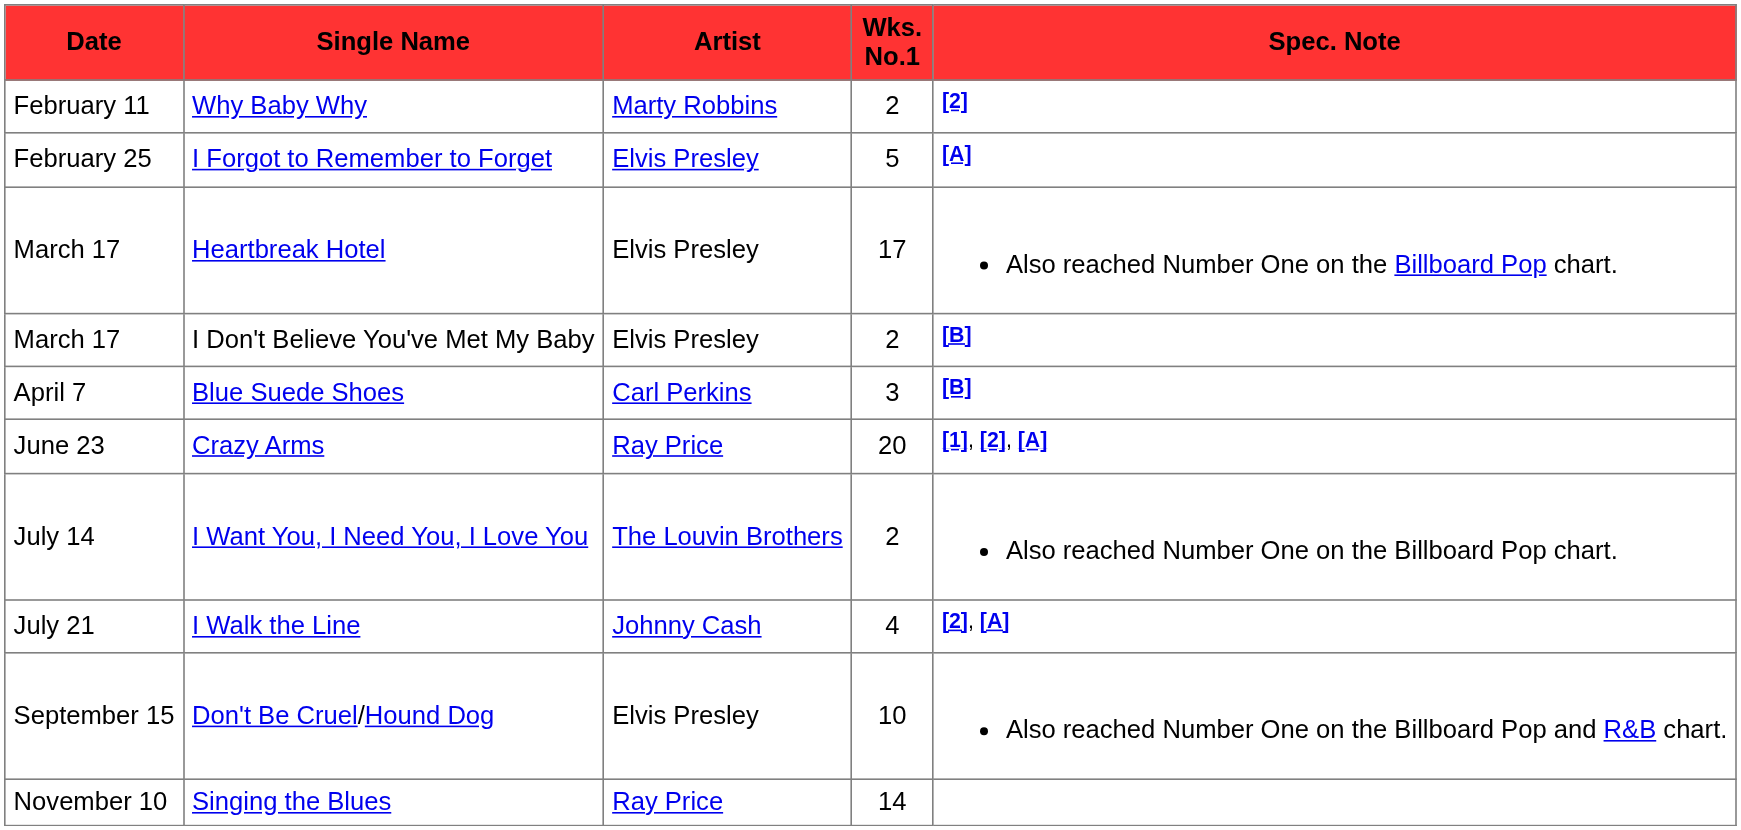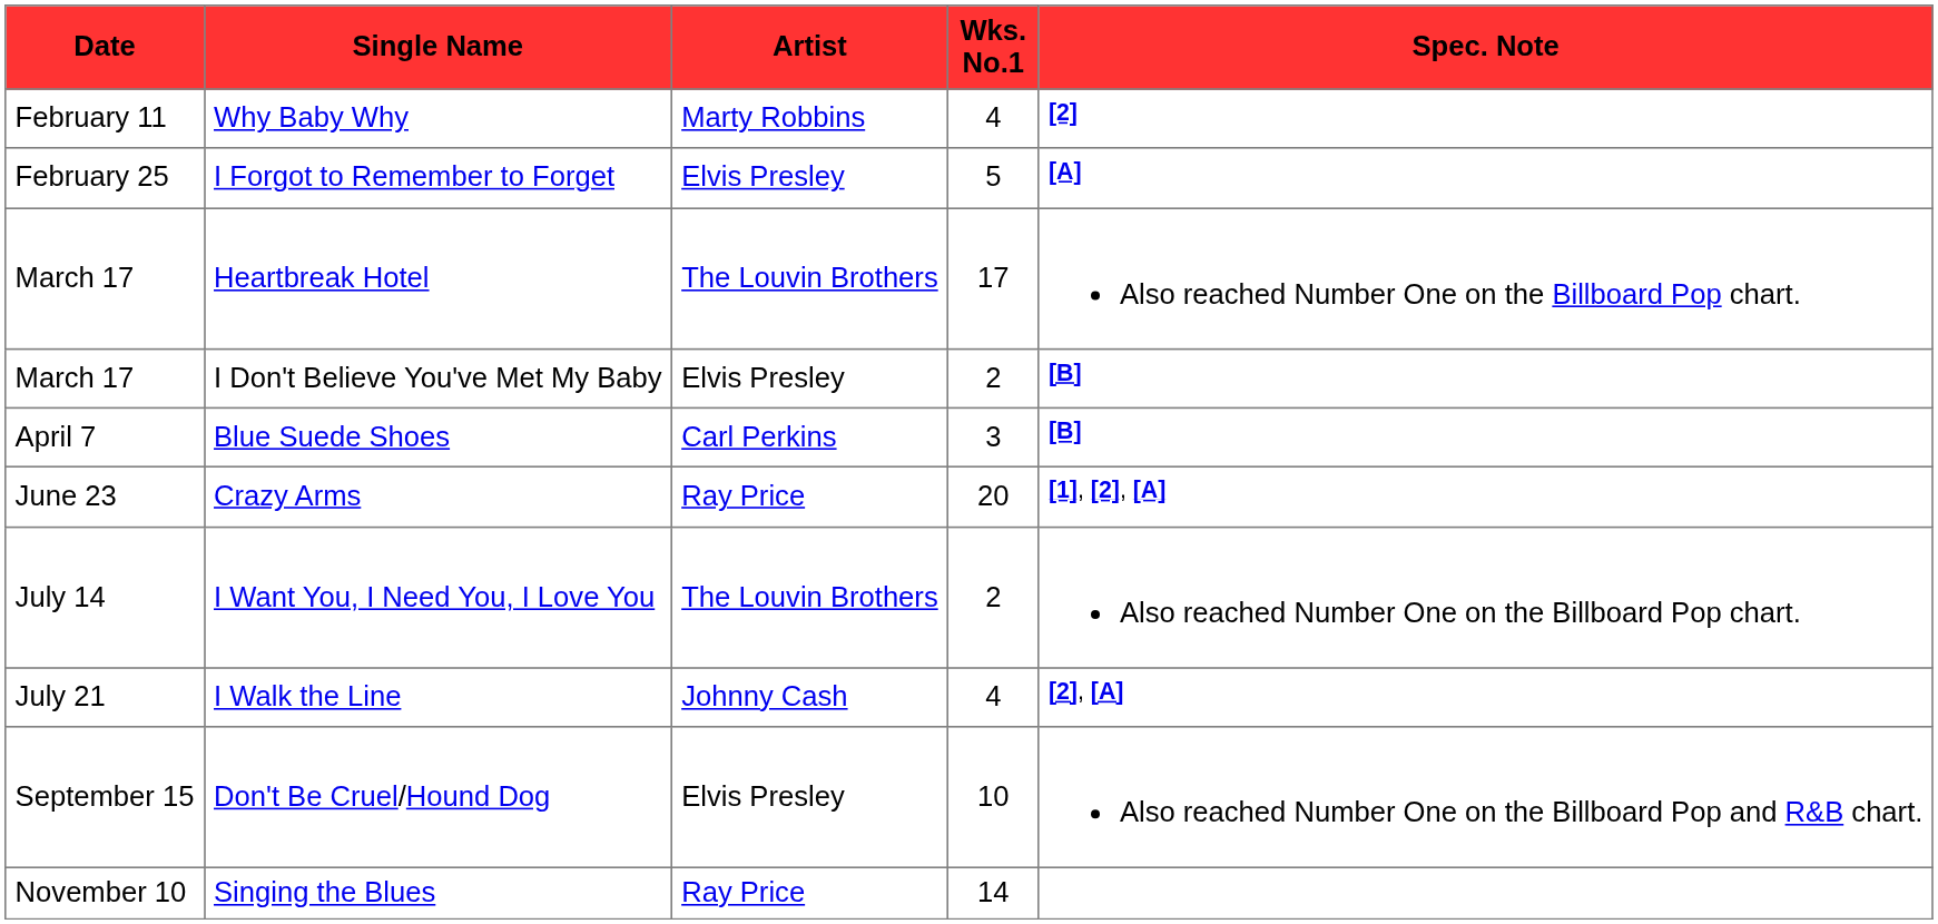Why Baby Why | Wks. No.1: 2 -> 4
Heartbreak Hotel | Artist: Elvis Presley -> The Louvin Brothers
